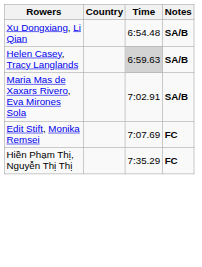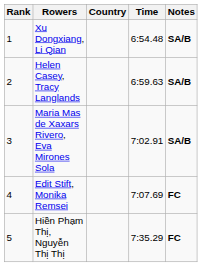+ column: Rank | 1 | 2 | 3 | 4 | 5
Helen Casey, Tracy Langlands | Time: lightgrey background -> no background
